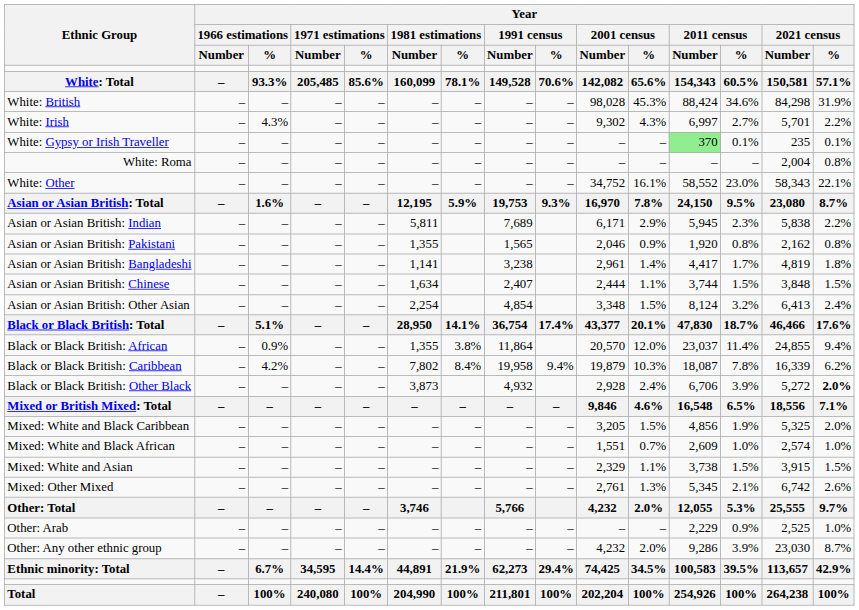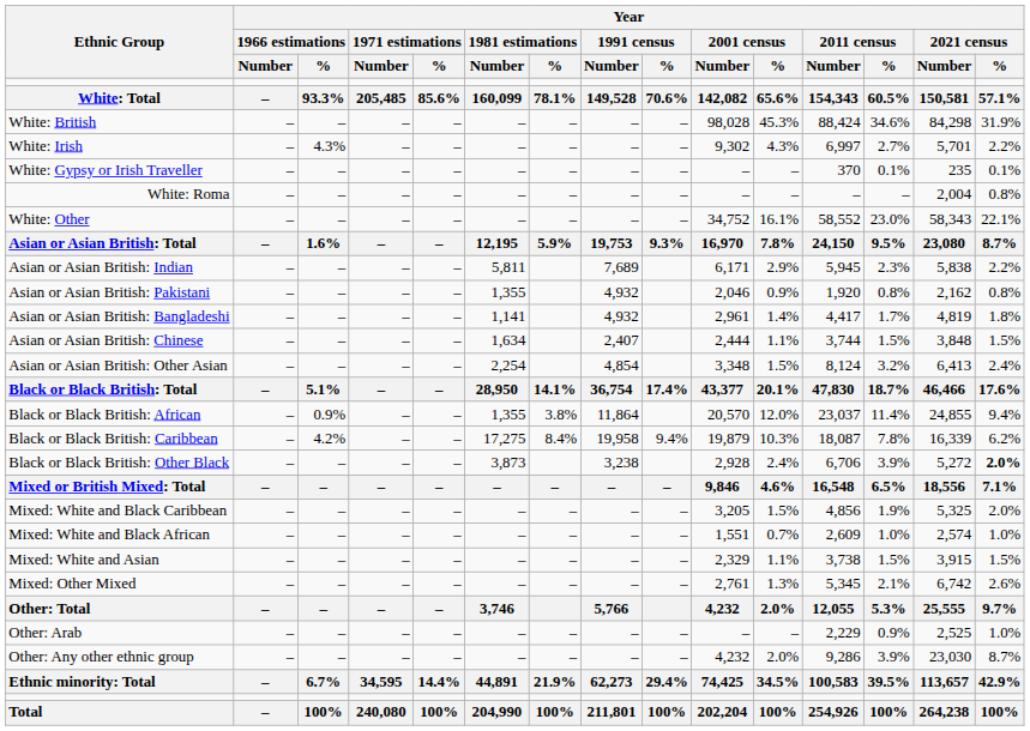White: Gypsy or Irish Traveller | Year / 2011 census / Number: lightgreen background -> no background
Asian or Asian British: Pakistani | Year / 1991 census / Number: 1,565 -> 4,932
Asian or Asian British: Bangladeshi | Year / 1991 census / Number: 3,238 -> 4,932
Black or Black British: Caribbean | Year / 1981 estimations / Number: 7,802 -> 17,275
Black or Black British: Other Black | Year / 1991 census / Number: 4,932 -> 3,238
